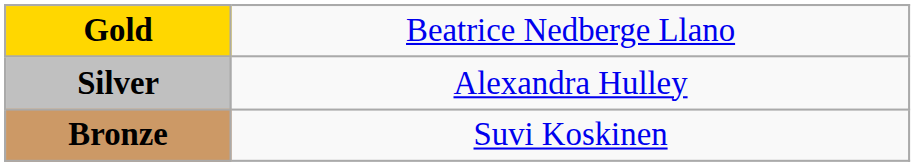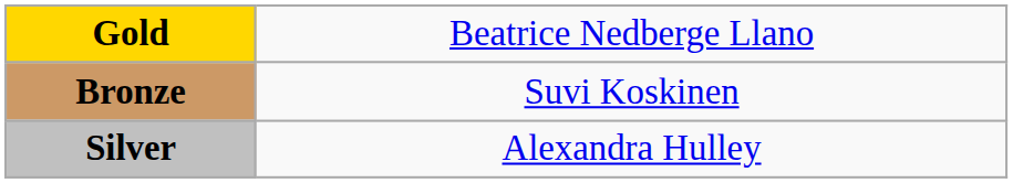rows swapped: Silver <-> Bronze
